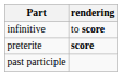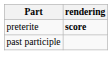- row: infinitive | to score
